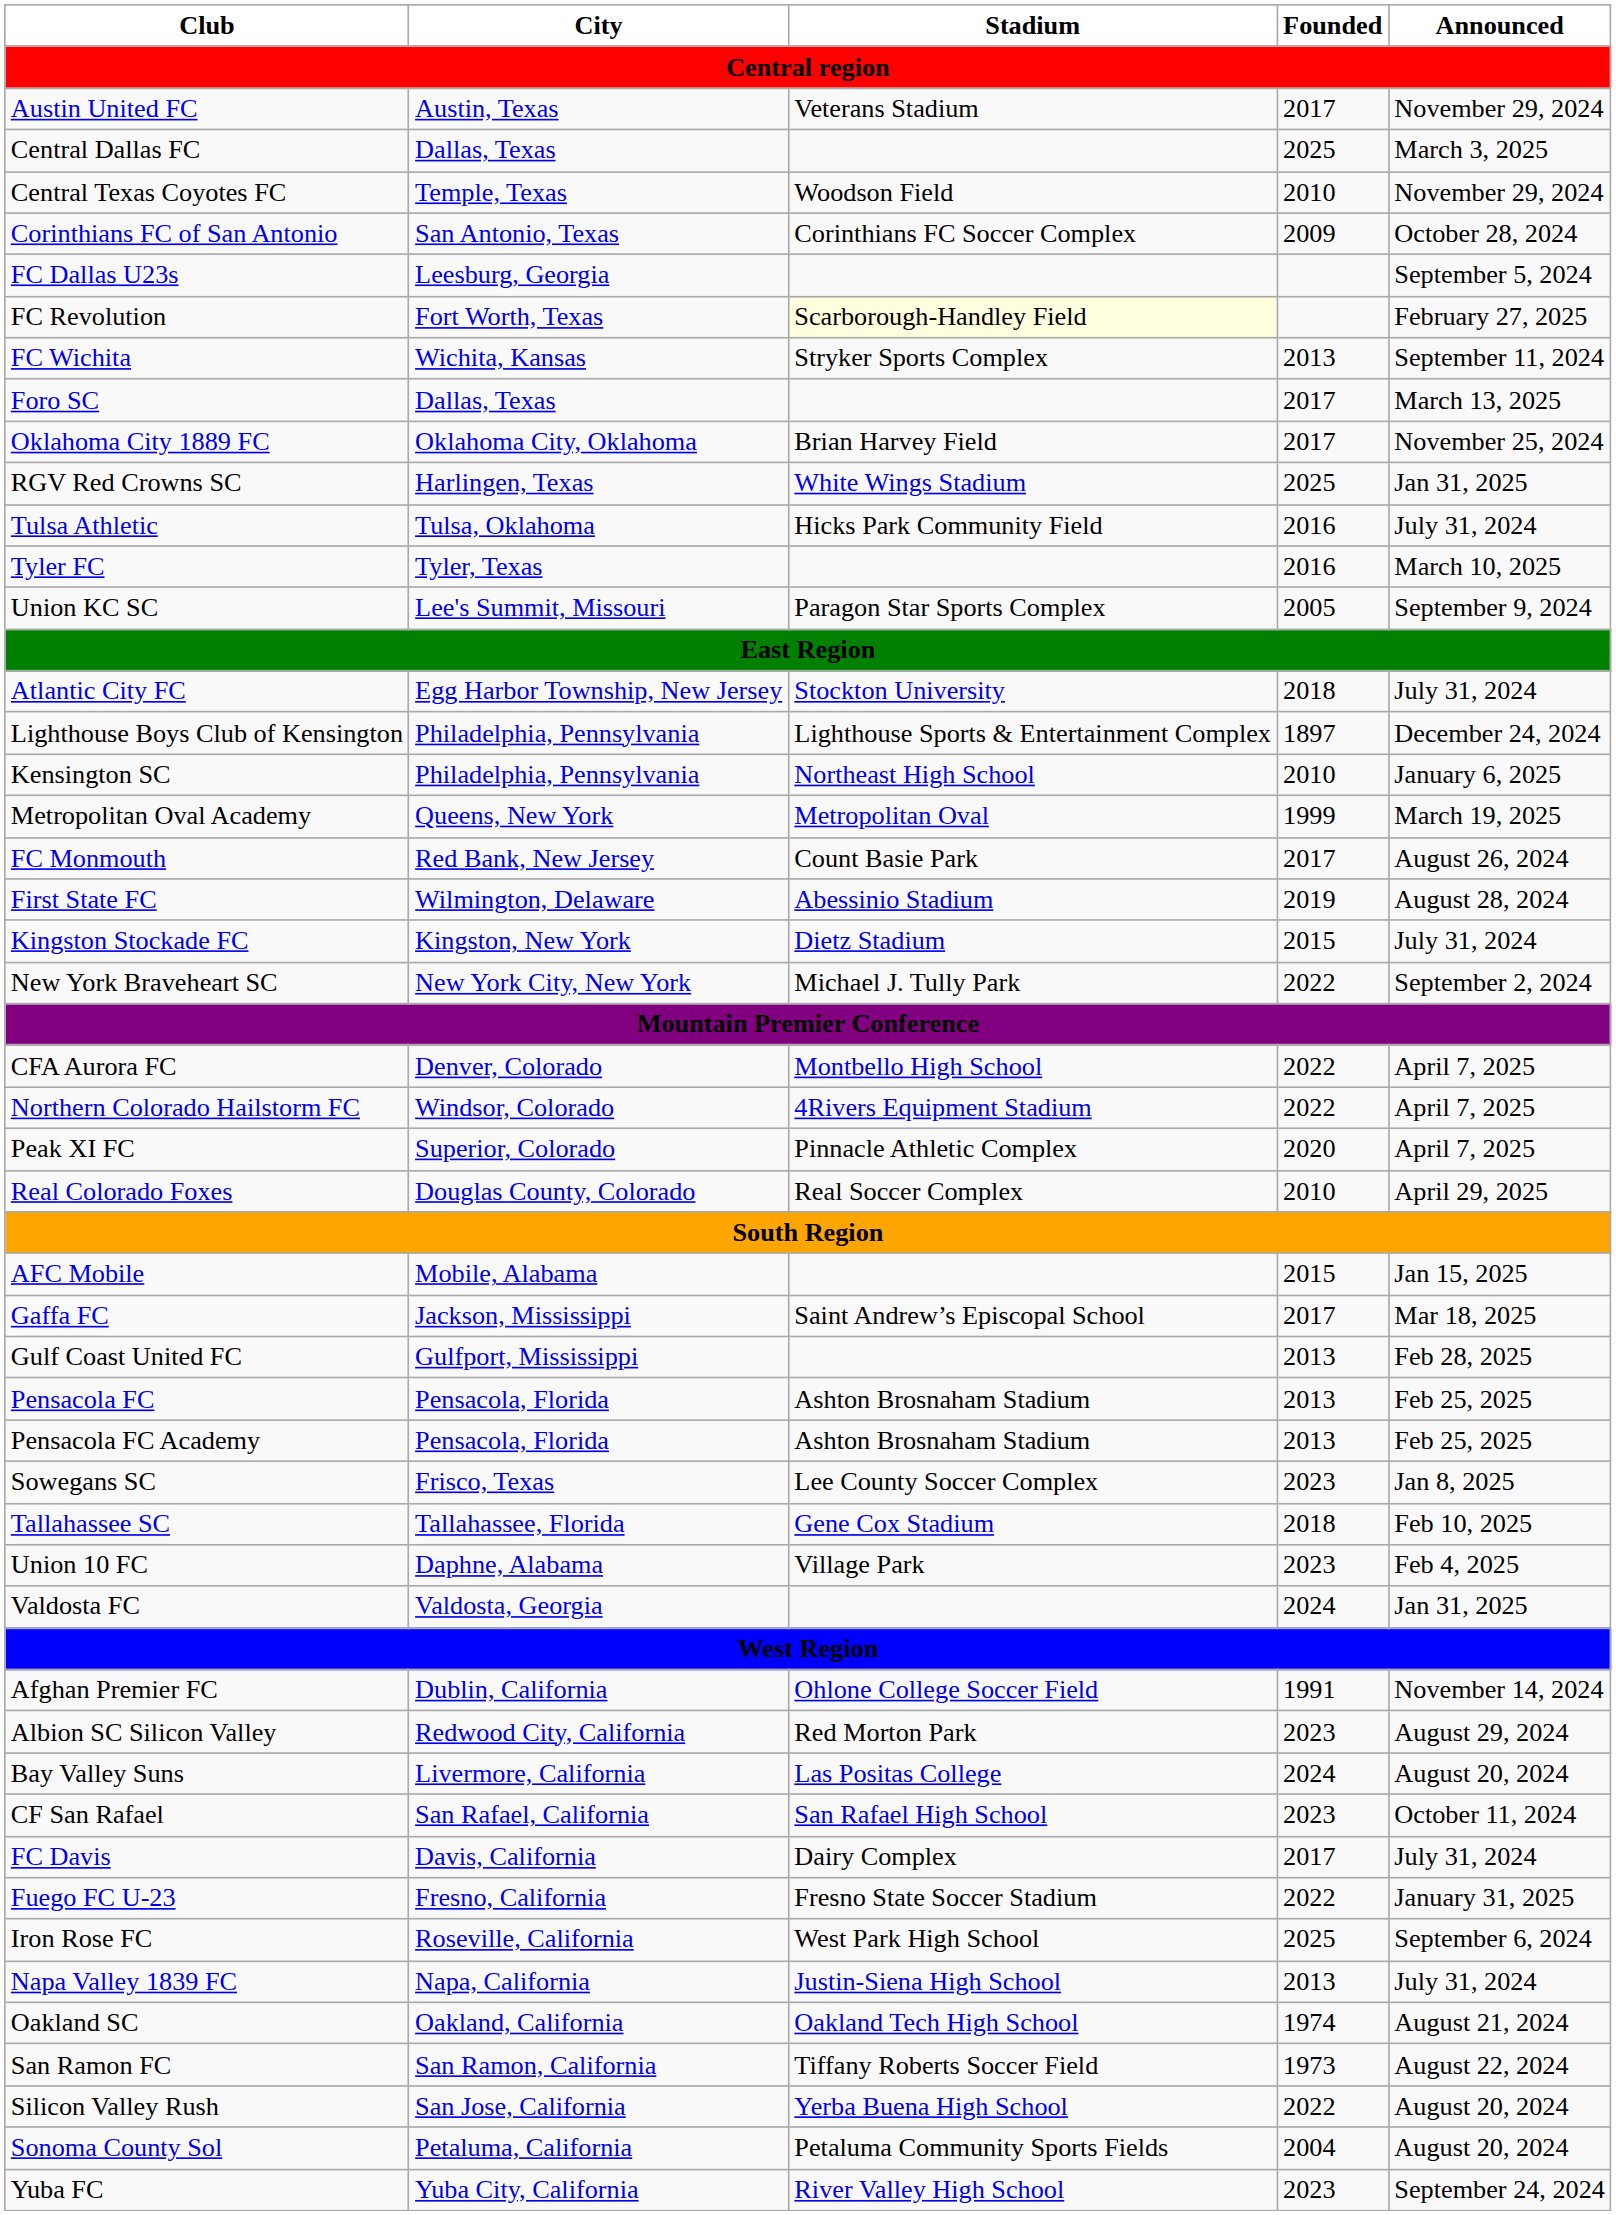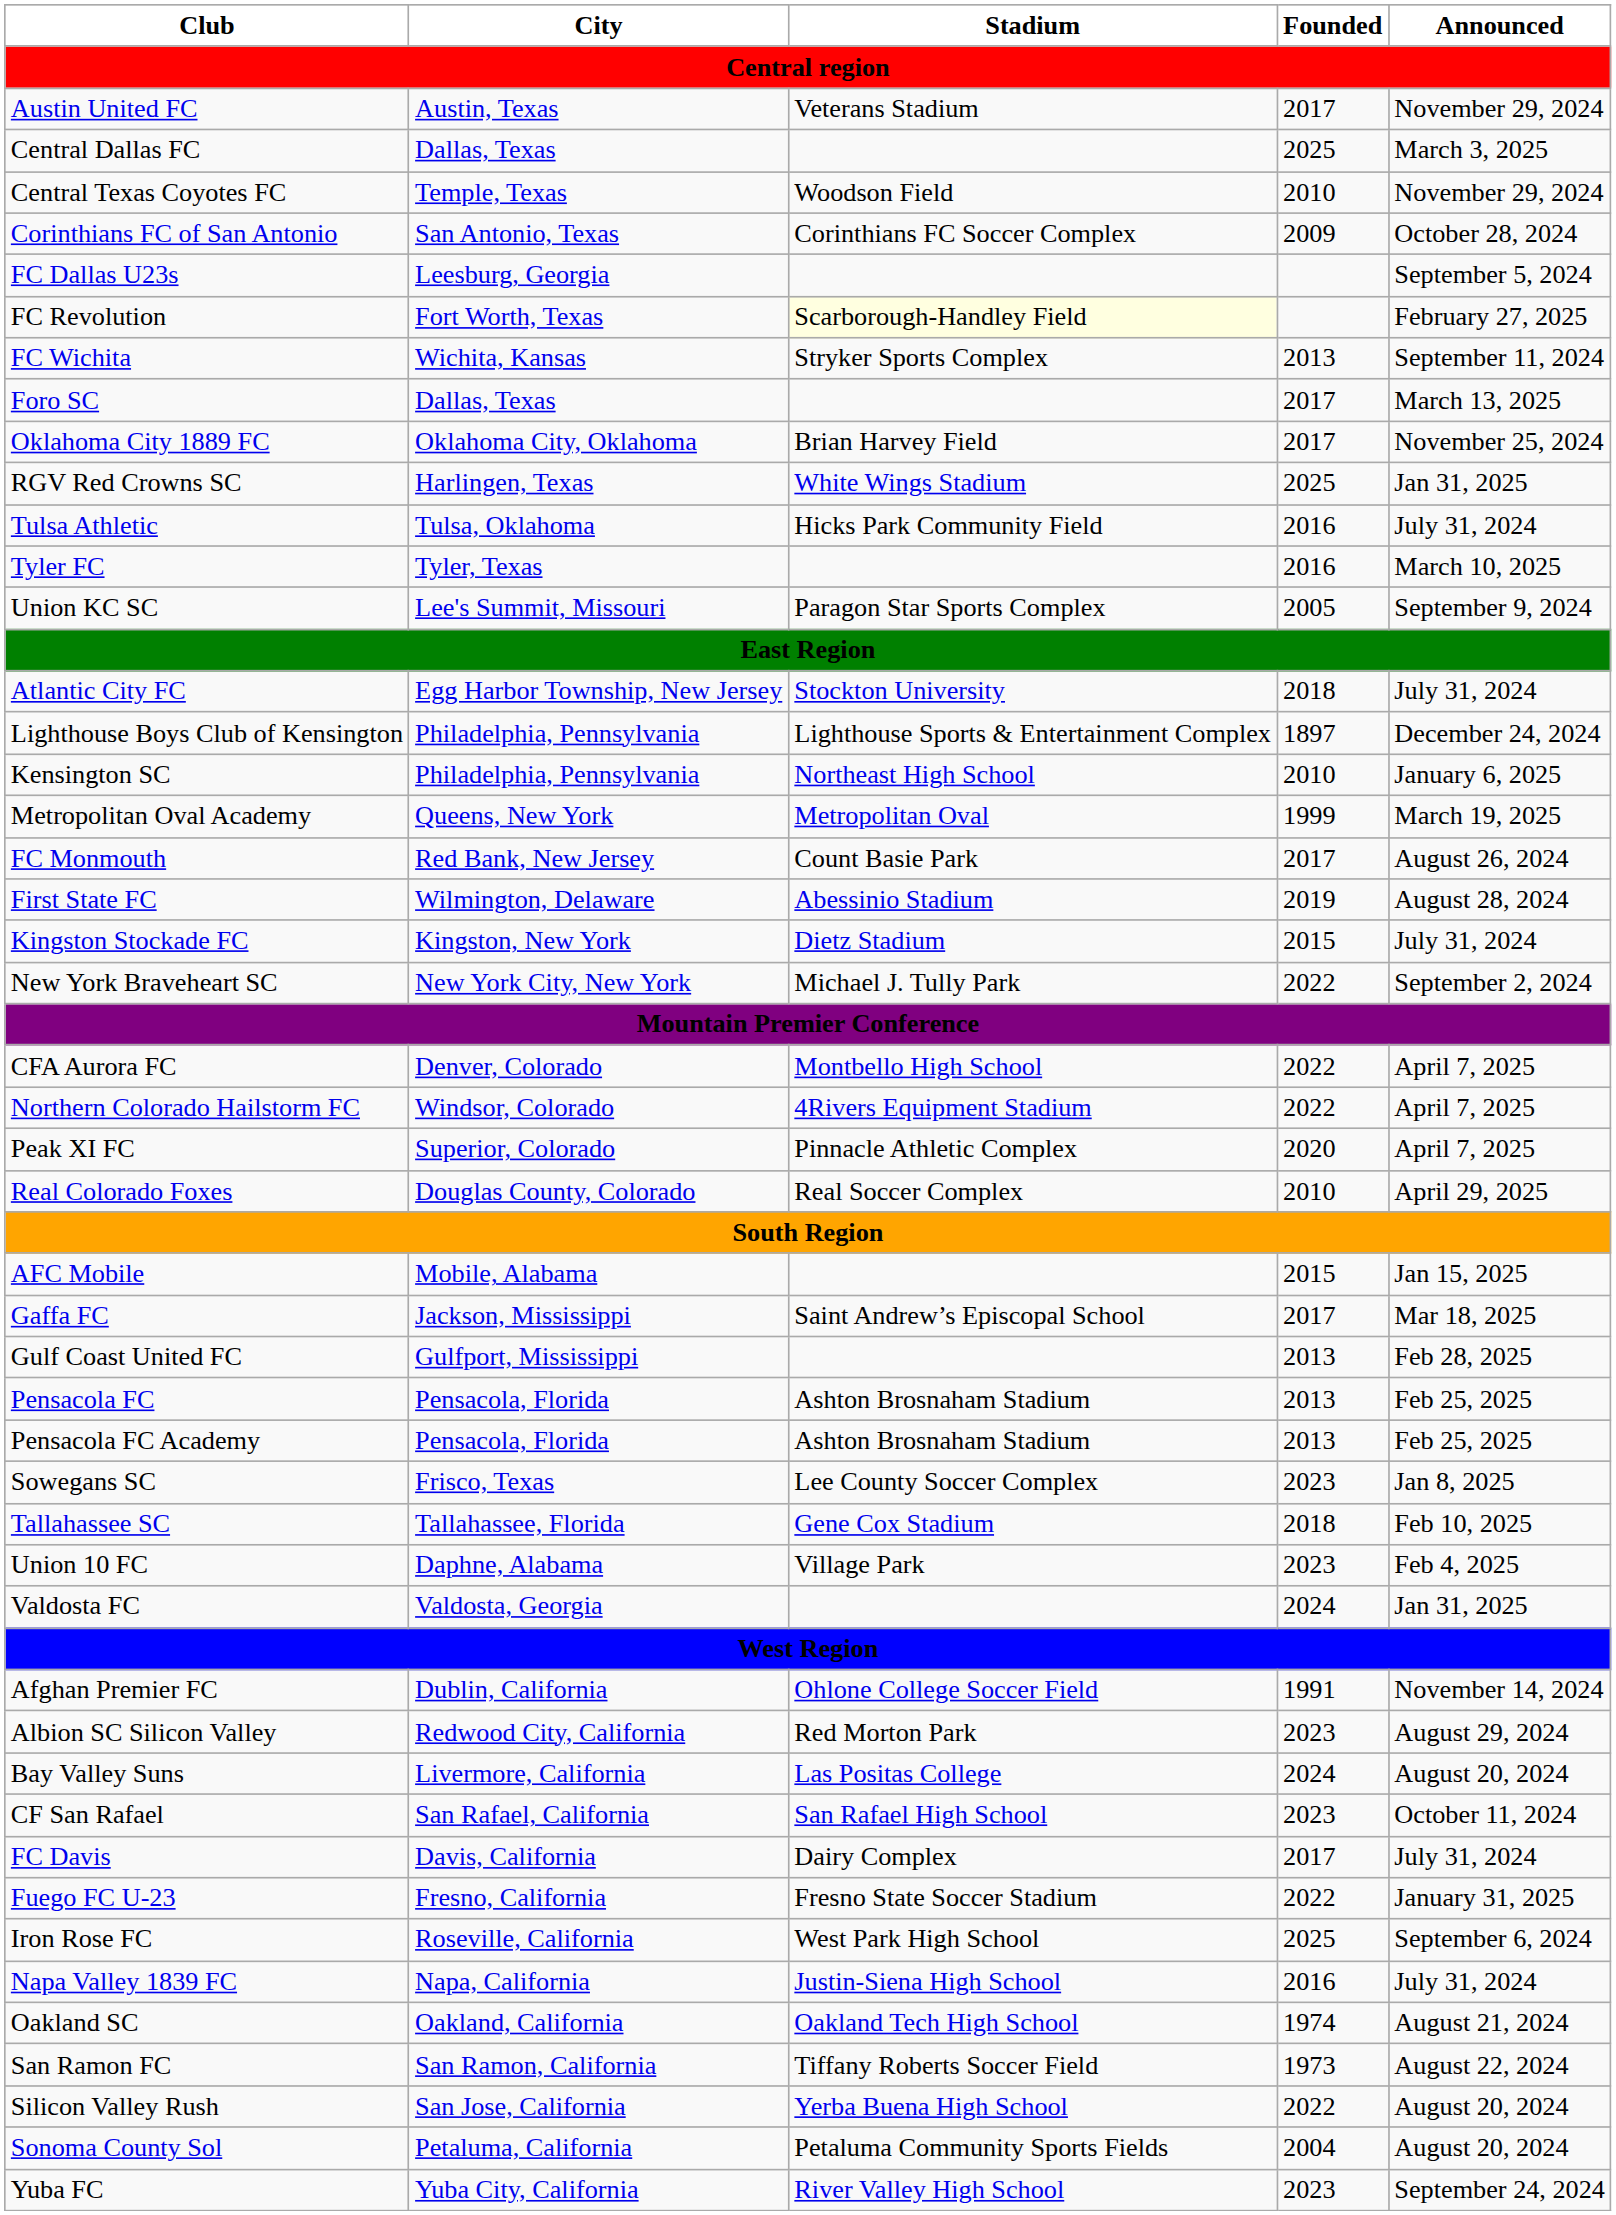Napa Valley 1839 FC | Founded: 2013 -> 2016
